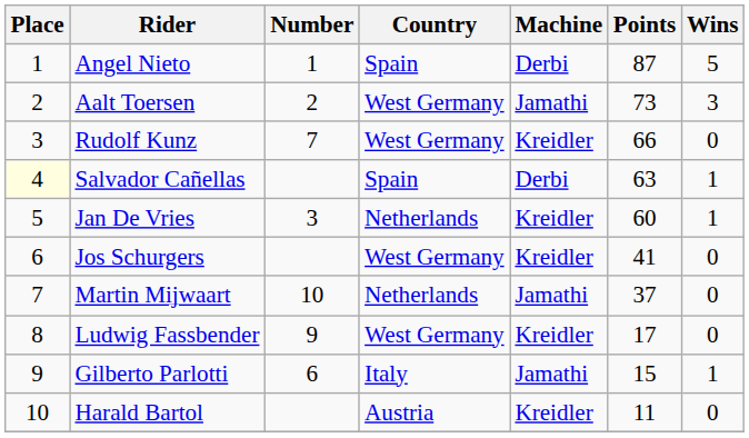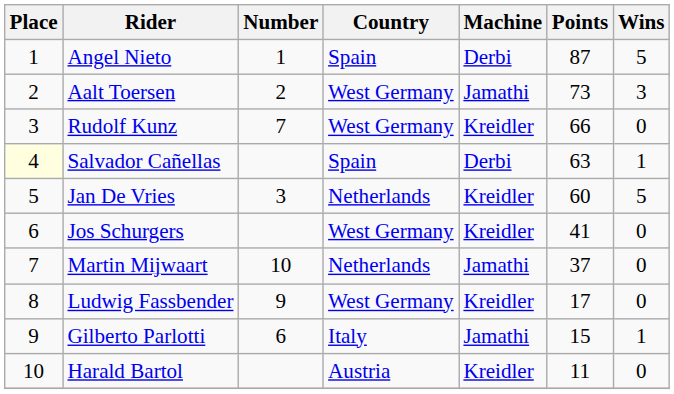Jan De Vries | Wins: 1 -> 5
